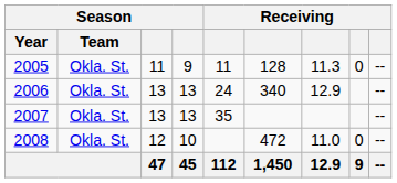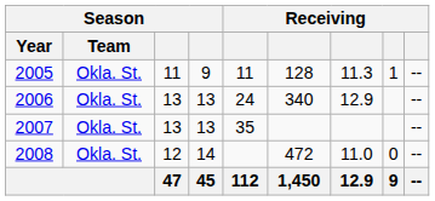2005 | column 8: 0 -> 1
2008 | column 4: 10 -> 14
